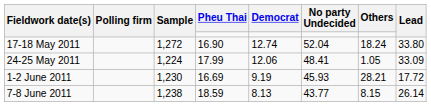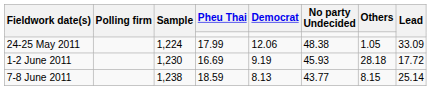- row: 17-18 May 2011 | 1,272 | 16.90 | 12.74 | 52.04 | 18.24 | 33.80
24-25 May 2011 | No party Undecided: 48.41 -> 48.38
1-2 June 2011 | Others: 28.21 -> 28.18
7-8 June 2011 | Lead: 26.14 -> 25.14
